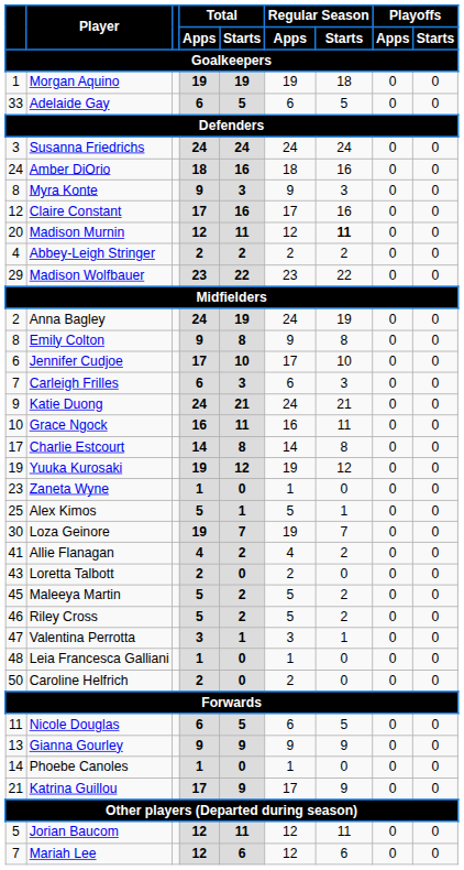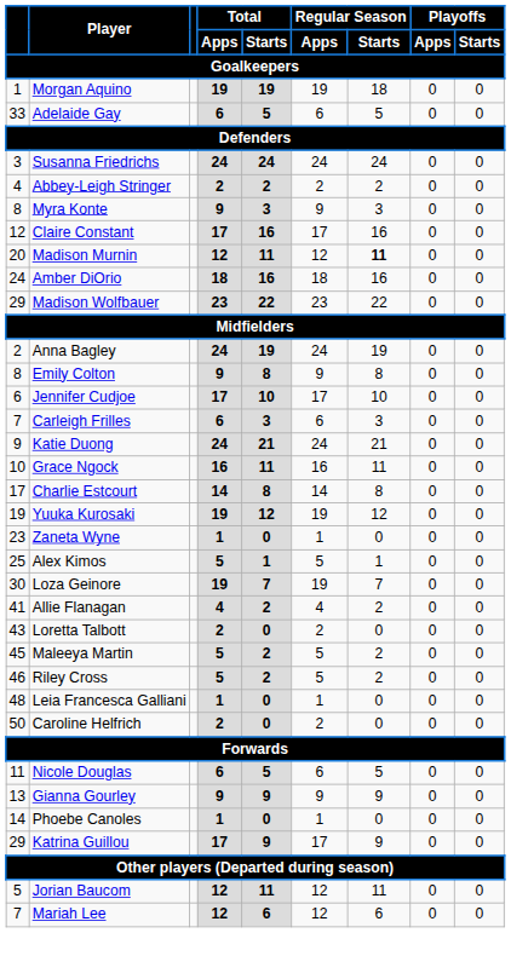rows swapped: Abbey-Leigh Stringer <-> Amber DiOrio
- row: 47 | Valentina Perrotta | 3 | 1 | 3 | 1 | 0 | 0
Katrina Guillou | column 1: 21 -> 29
